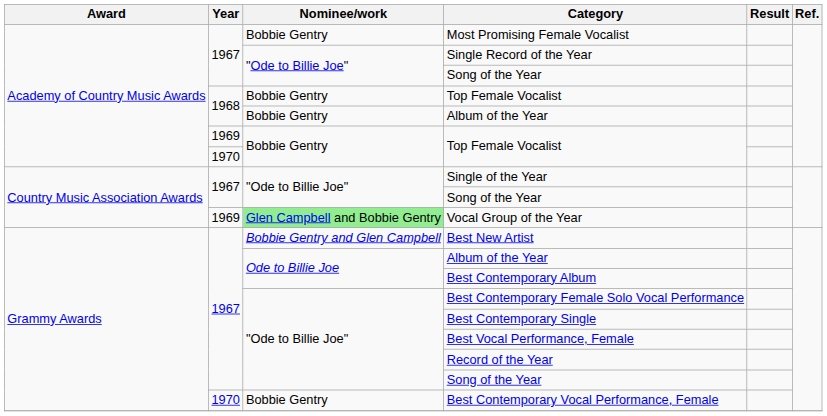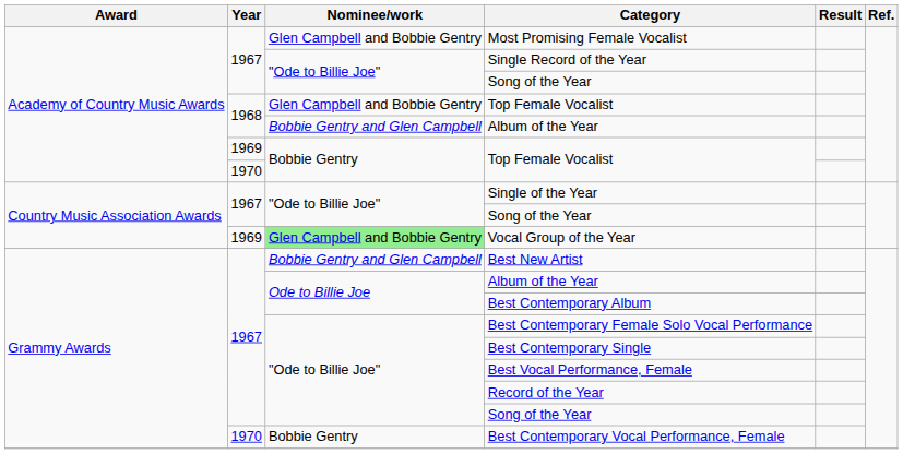Most Promising Female Vocalist | Nominee/work: Bobbie Gentry -> Glen Campbell and Bobbie Gentry
1968 / Top Female Vocalist | Nominee/work: Bobbie Gentry -> Glen Campbell and Bobbie Gentry
1968 / Album of the Year | Nominee/work: Bobbie Gentry -> Bobbie Gentry and Glen Campbell
